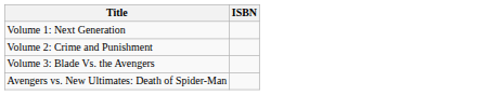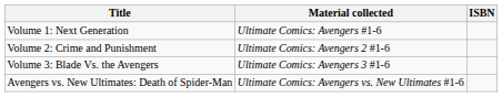+ column: Material collected | Ultimate Comics: Avengers #1-6 | Ultimate Comics: Avengers 2 #1-6 | Ultimate Comics: Avengers 3 #1-6 | Ultimate Comics: Avengers vs. New Ultimates #1-6
